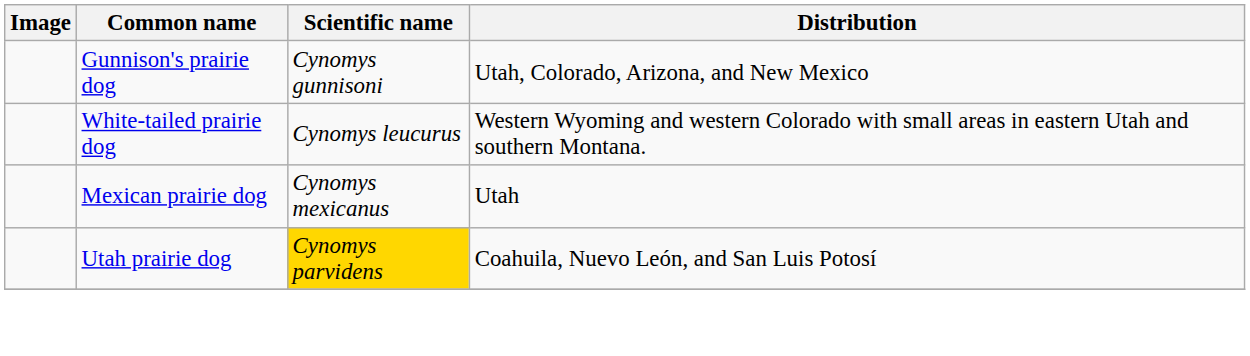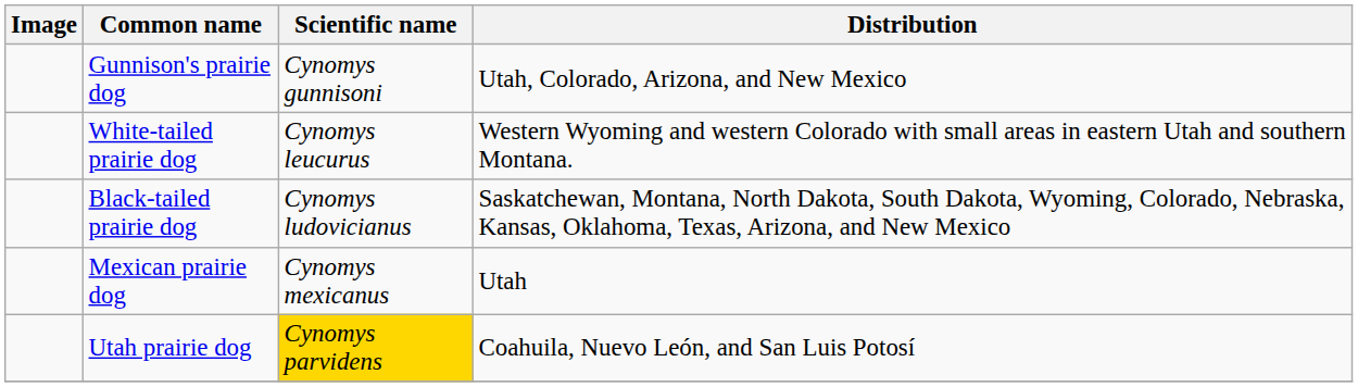+ row: Black-tailed prairie dog | Cynomys ludovicianus | Saskatchewan, Montana, North Dakota, South Dakota, Wyoming, Colorado, Nebraska, Kansas, Oklahoma, Texas, Arizona, and New Mexico
